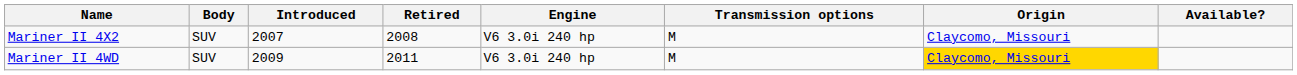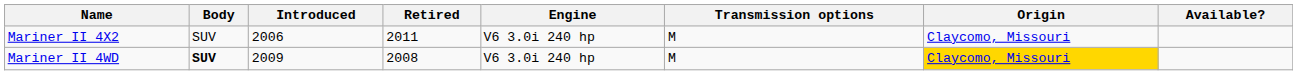Mariner II 4X2 | Introduced: 2007 -> 2006
Mariner II 4X2 | Retired: 2008 -> 2011
Mariner II 4WD | Body: normal -> bold
Mariner II 4WD | Retired: 2011 -> 2008
